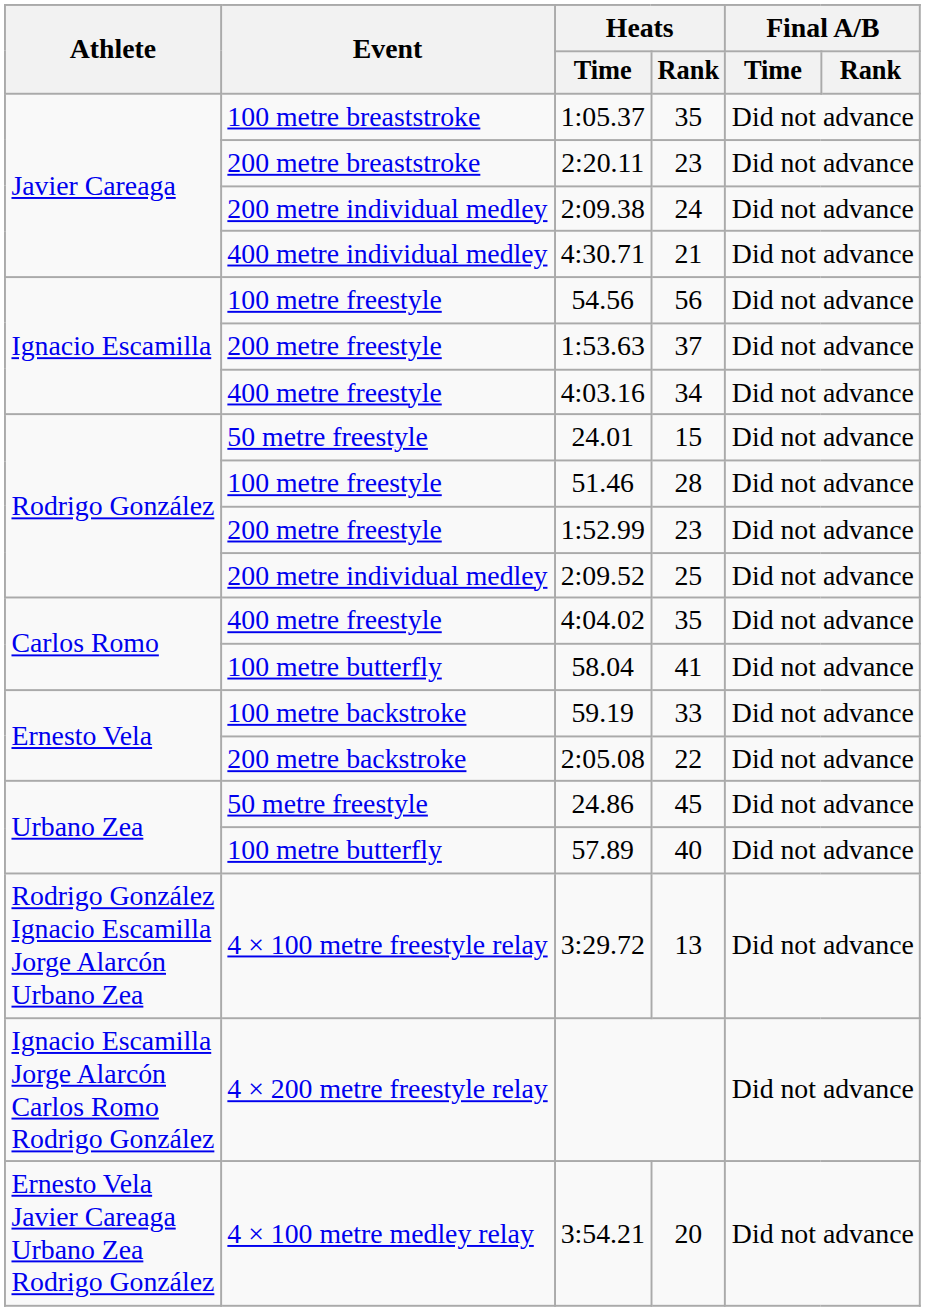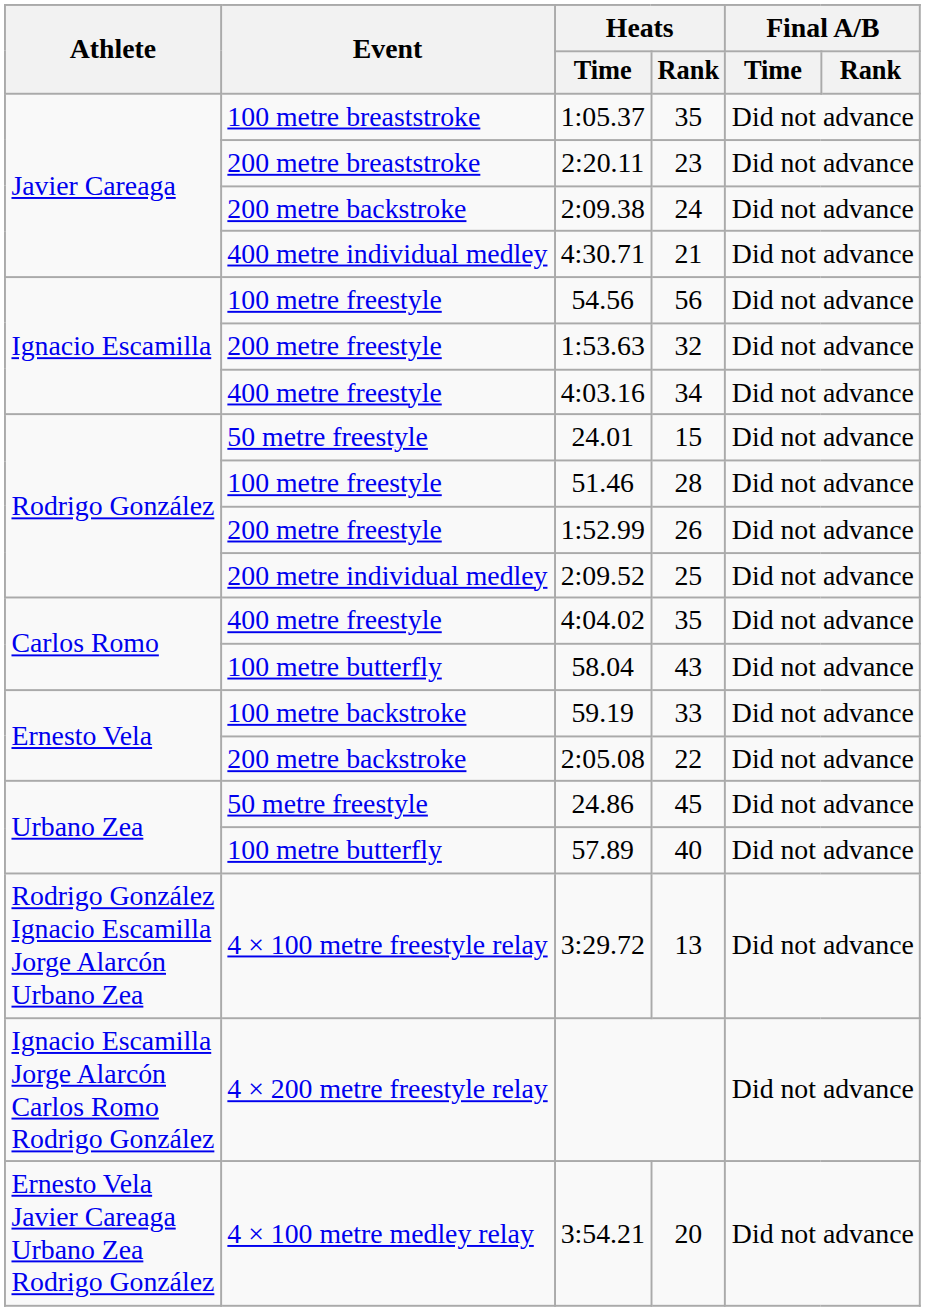2:09.38 | Event: 200 metre individual medley -> 200 metre backstroke
1:53.63 | Heats / Rank: 37 -> 32
1:52.99 | Heats / Rank: 23 -> 26
58.04 | Heats / Rank: 41 -> 43
